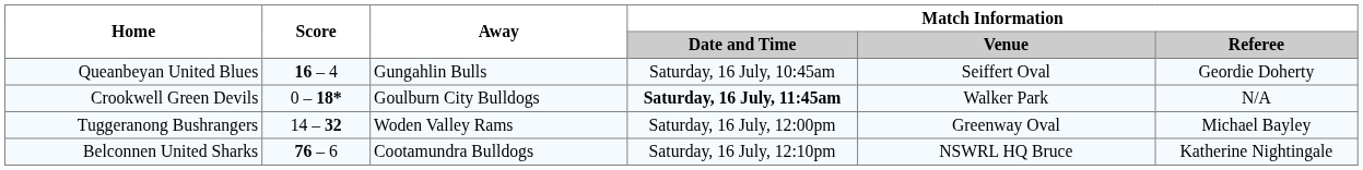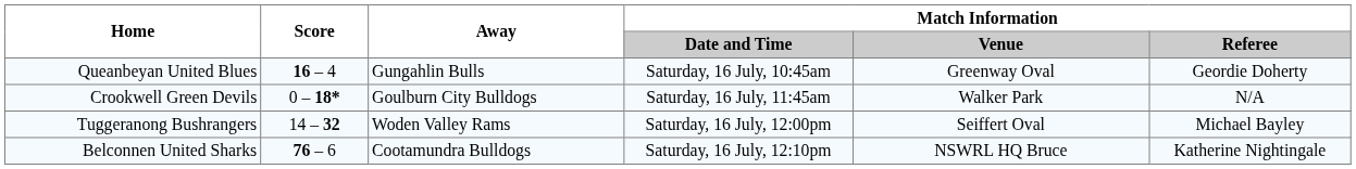Queanbeyan United Blues | Match Information / Venue: Seiffert Oval -> Greenway Oval
Crookwell Green Devils | Match Information / Date and Time: bold -> normal
Tuggeranong Bushrangers | Match Information / Venue: Greenway Oval -> Seiffert Oval
